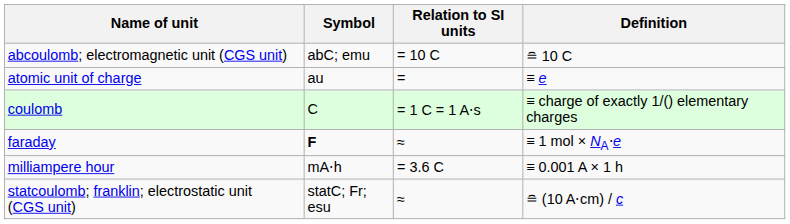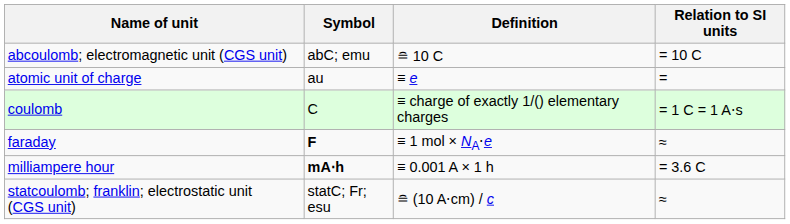columns swapped: Definition <-> Relation to SI units
milliampere hour | Symbol: normal -> bold
